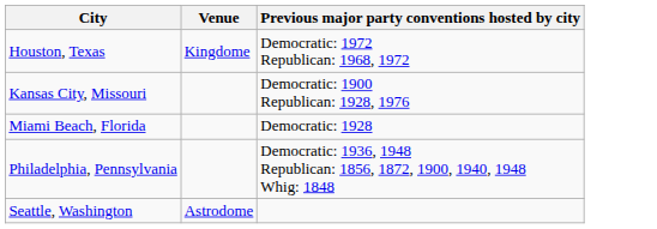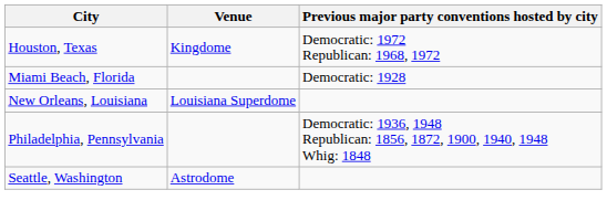- row: Kansas City, Missouri | Democratic: 1900 Republican: 1928, 1976
+ row: New Orleans, Louisiana | Louisiana Superdome
